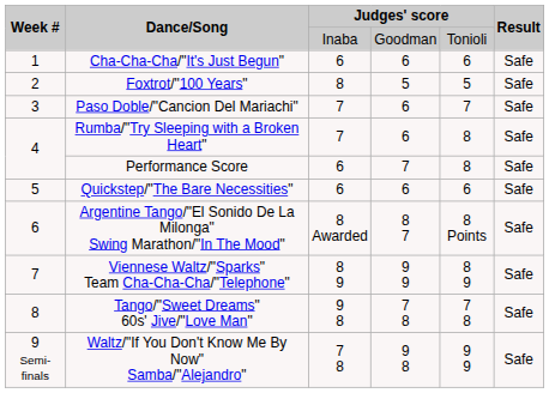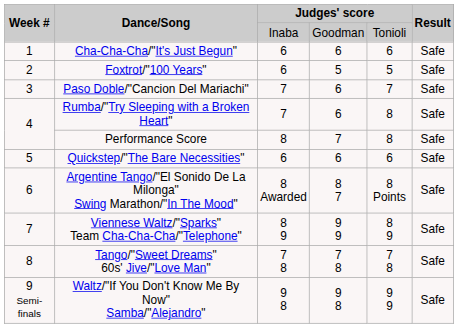Foxtrot/"100 Years" | column 3: 8 -> 6
Performance Score | column 3: 6 -> 8
Tango/"Sweet Dreams" 60s' Jive/"Love Man" | column 3: 9 8 -> 7 8
Waltz/"If You Don't Know Me By Now" Samba/"Alejandro" | column 3: 7 8 -> 9 8
